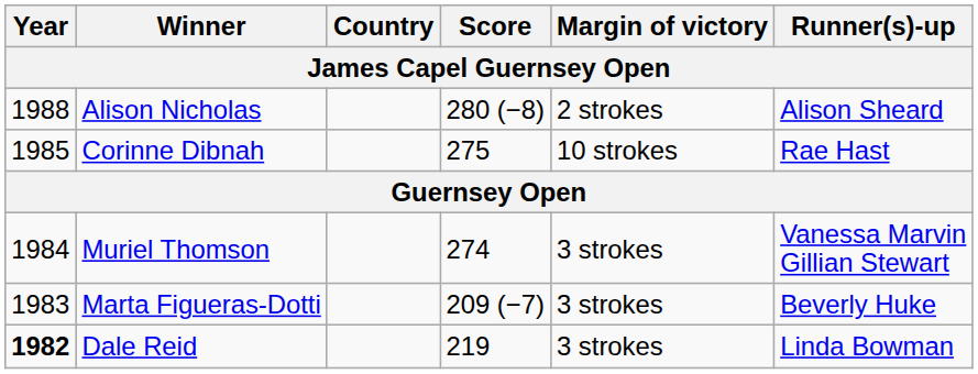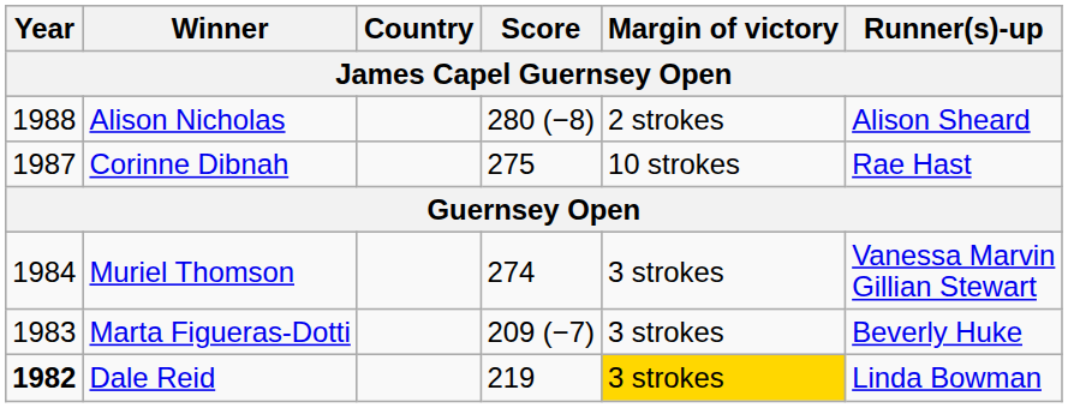Corinne Dibnah | Year: 1985 -> 1987
Dale Reid | Margin of victory: no background -> gold background
